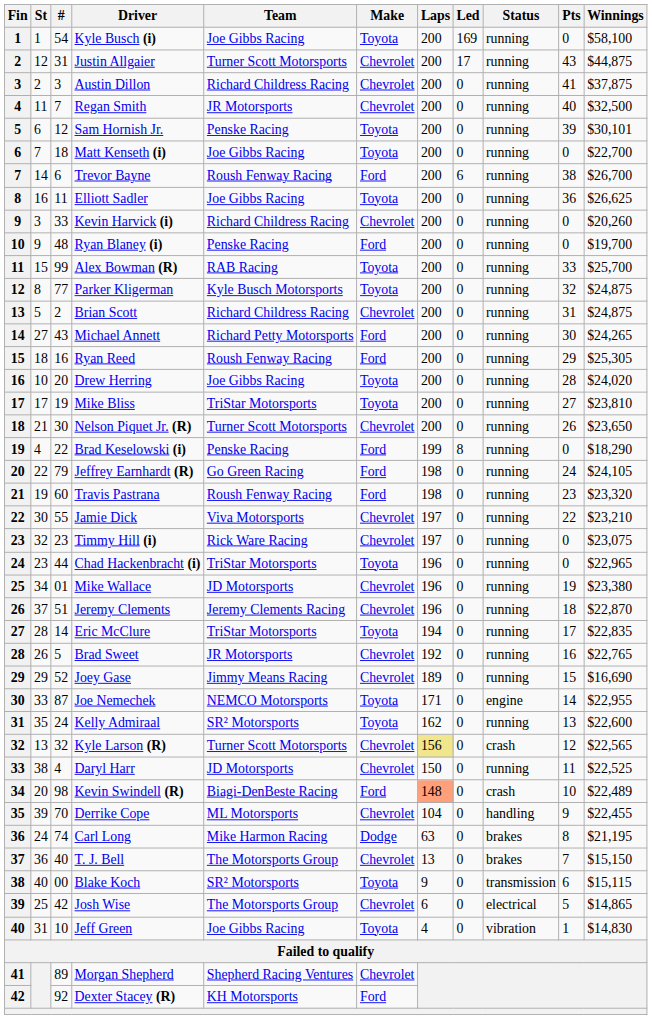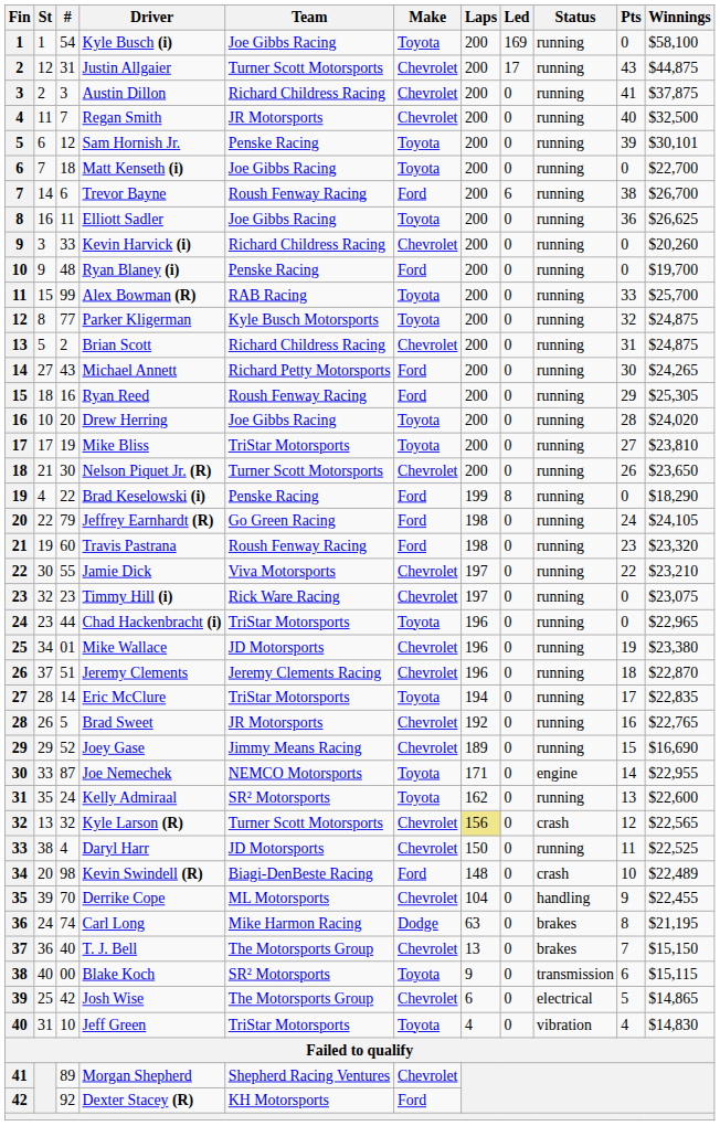Kevin Swindell (R) | Laps: lightsalmon background -> no background
Jeff Green | Team: Joe Gibbs Racing -> TriStar Motorsports
Jeff Green | Pts: 1 -> 4
